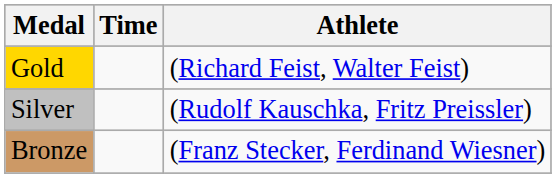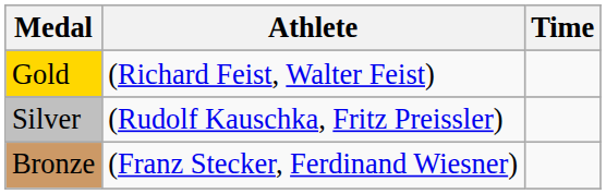columns swapped: Athlete <-> Time
